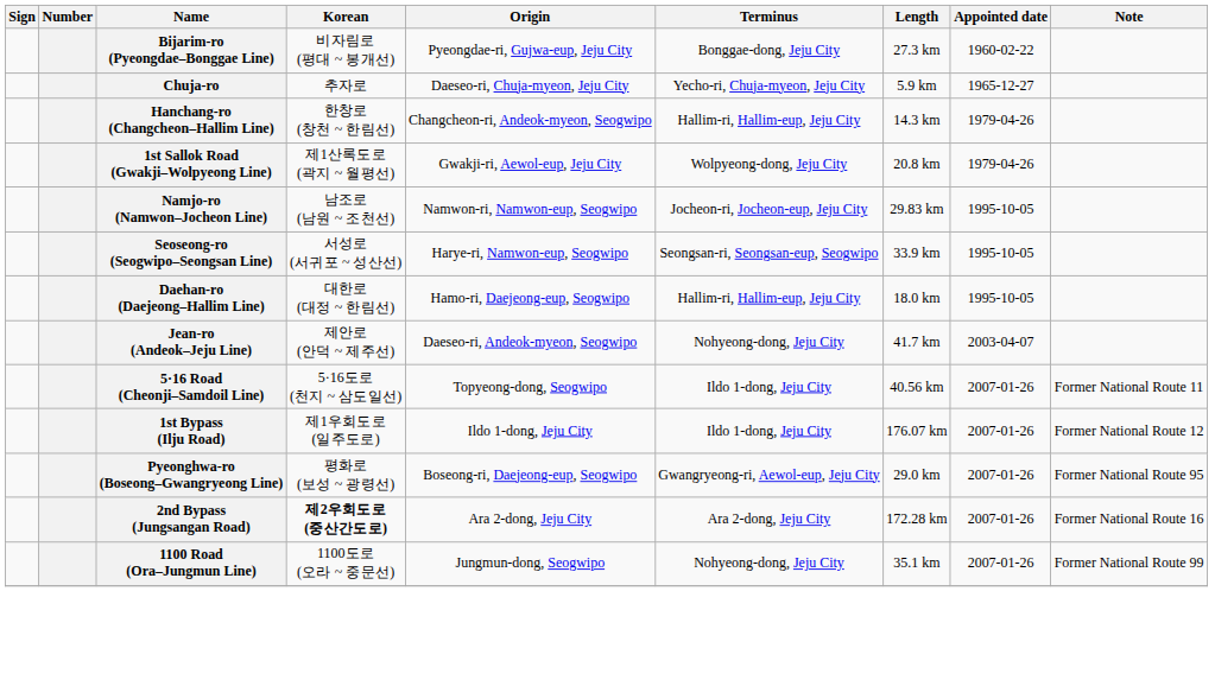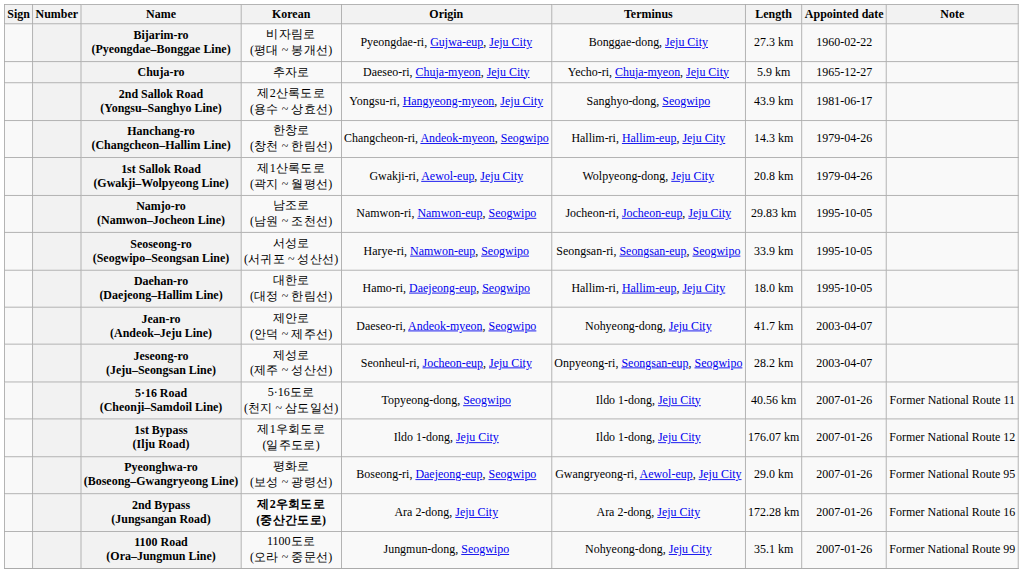+ row: 2nd Sallok Road (Yongsu–Sanghyo Line) | 제2산록도로 (용수 ~ 상효선) | Yongsu-ri, Hangyeong-myeon, Jeju City | Sanghyo-dong, Seogwipo | 43.9 km | 1981-06-17
+ row: Jeseong-ro (Jeju–Seongsan Line) | 제성로 (제주 ~ 성산선) | Seonheul-ri, Jocheon-eup, Jeju City | Onpyeong-ri, Seongsan-eup, Seogwipo | 28.2 km | 2003-04-07
